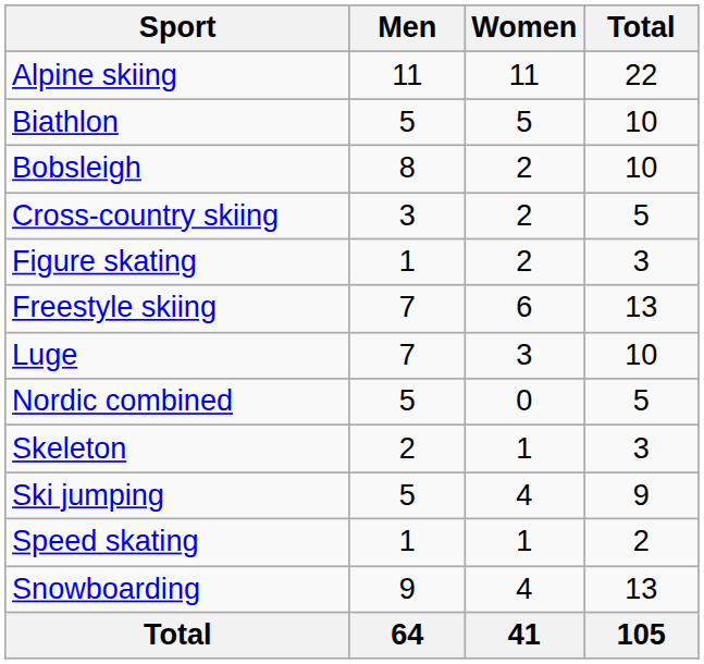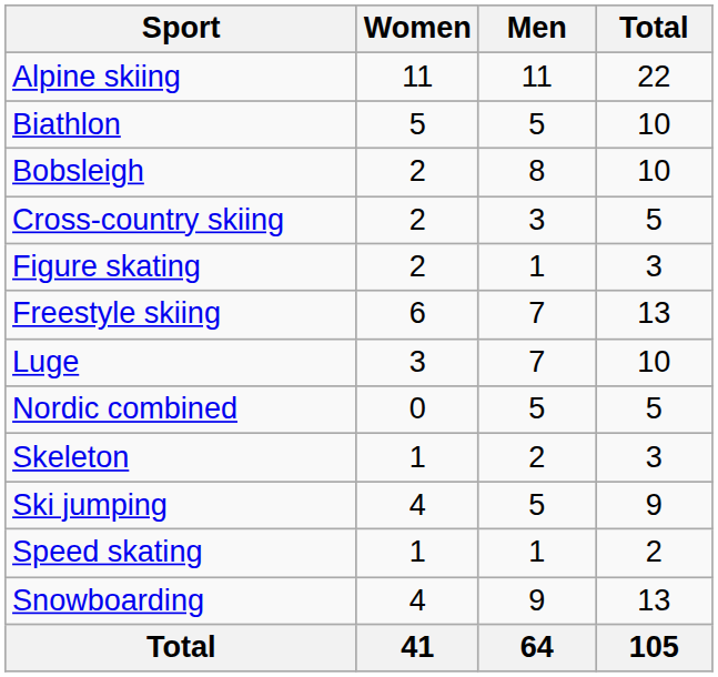columns swapped: Men <-> Women
